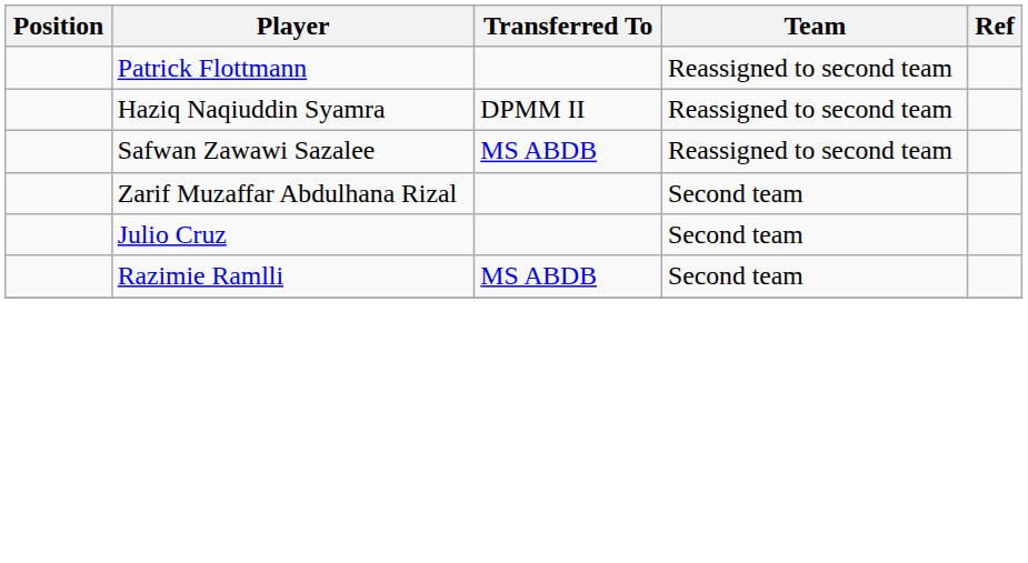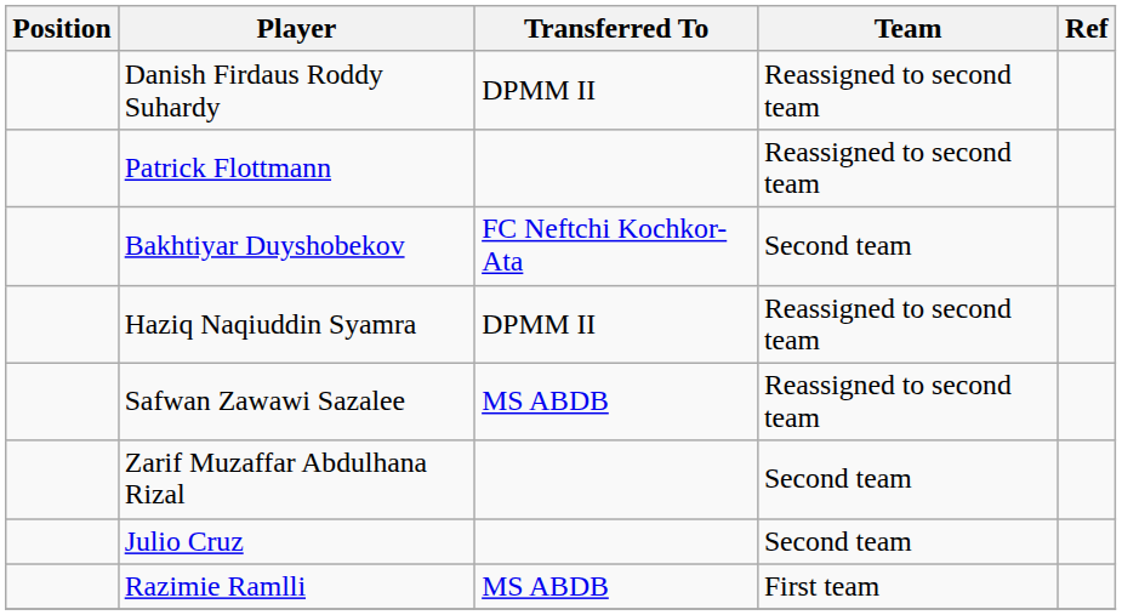+ row: Danish Firdaus Roddy Suhardy | DPMM II | Reassigned to second team
+ row: Bakhtiyar Duyshobekov | FC Neftchi Kochkor-Ata | Second team
Razimie Ramlli | Team: Second team -> First team
